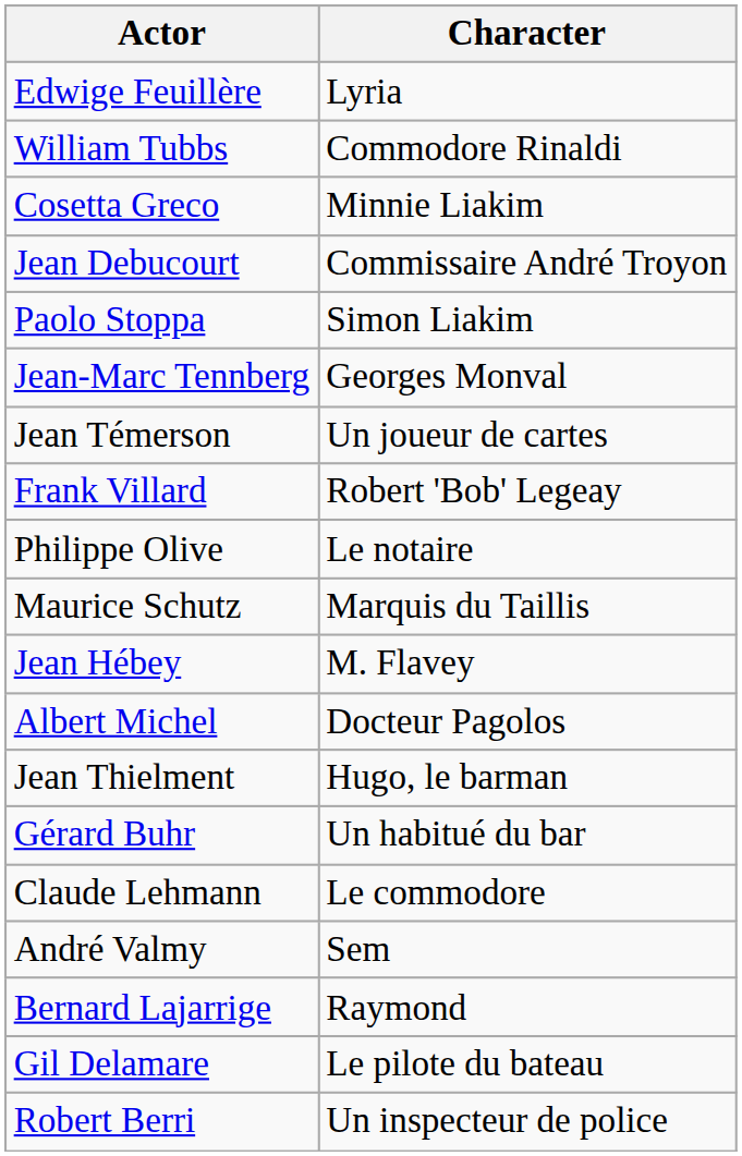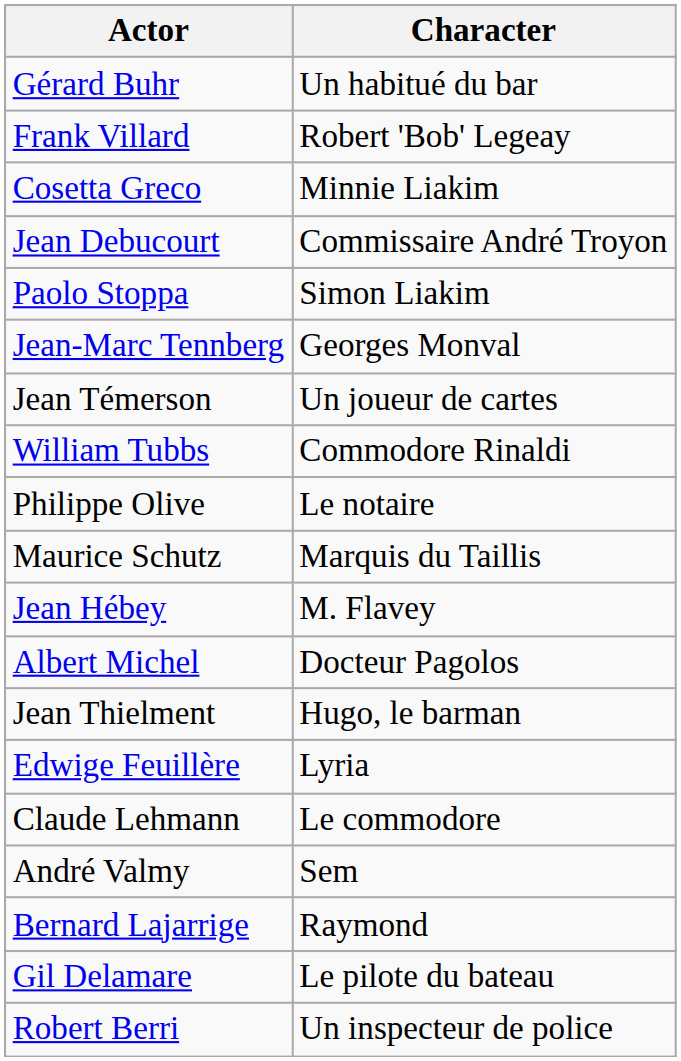rows swapped: Edwige Feuillère <-> Gérard Buhr
rows swapped: Frank Villard <-> William Tubbs
